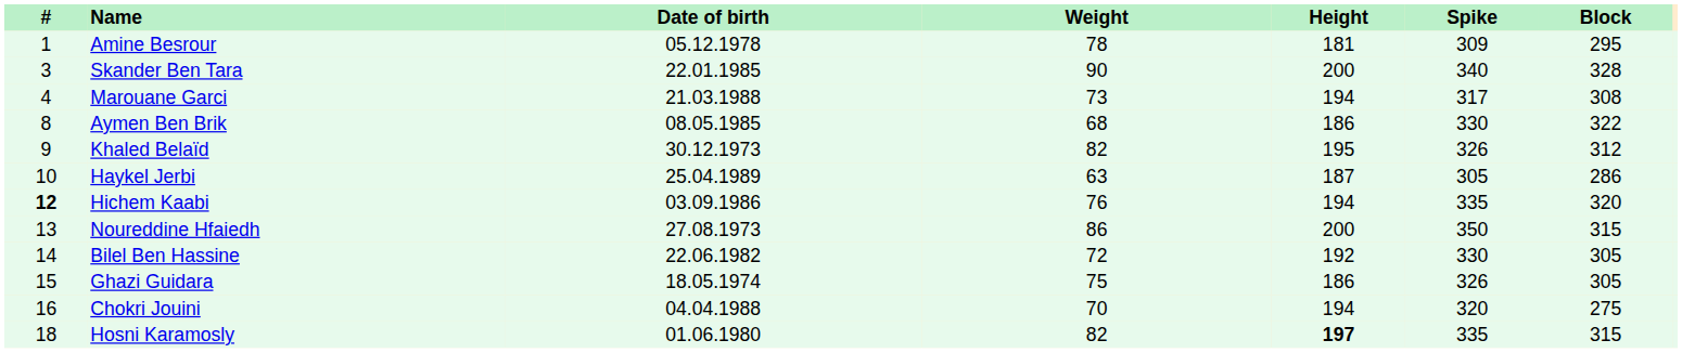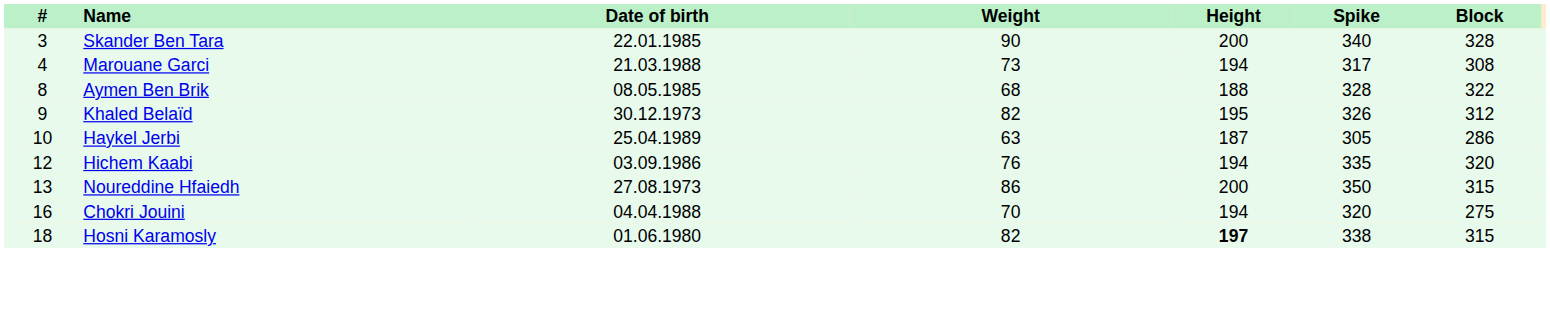- row: 1 | Amine Besrour | 05.12.1978 | 78 | 181 | 309 | 295
Aymen Ben Brik | Height: 186 -> 188
Aymen Ben Brik | Spike: 330 -> 328
Hichem Kaabi | #: bold -> normal
- row: 14 | Bilel Ben Hassine | 22.06.1982 | 72 | 192 | 330 | 305
- row: 15 | Ghazi Guidara | 18.05.1974 | 75 | 186 | 326 | 305
Hosni Karamosly | Spike: 335 -> 338
